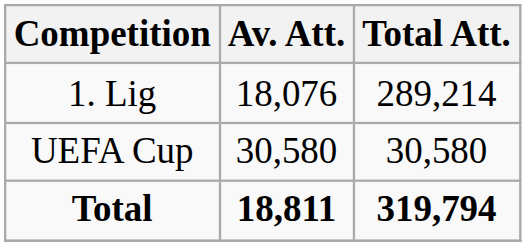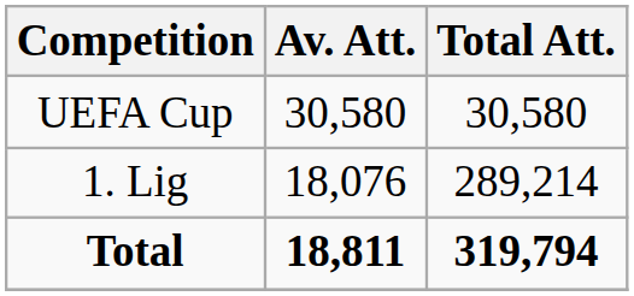rows swapped: 1. Lig <-> UEFA Cup
